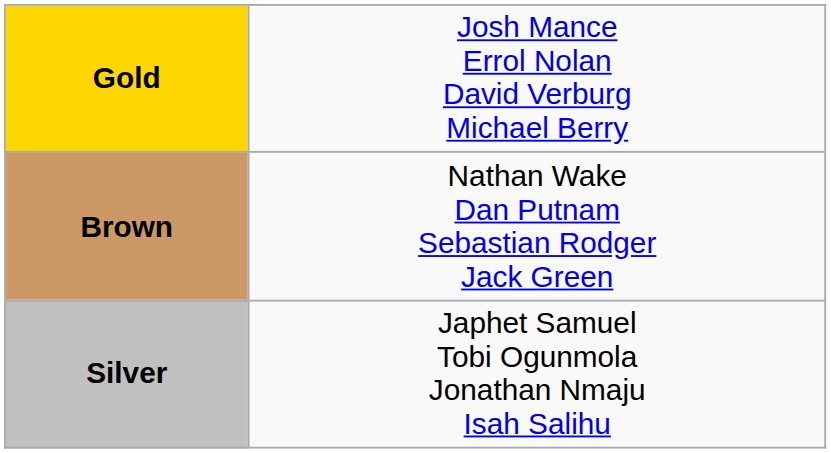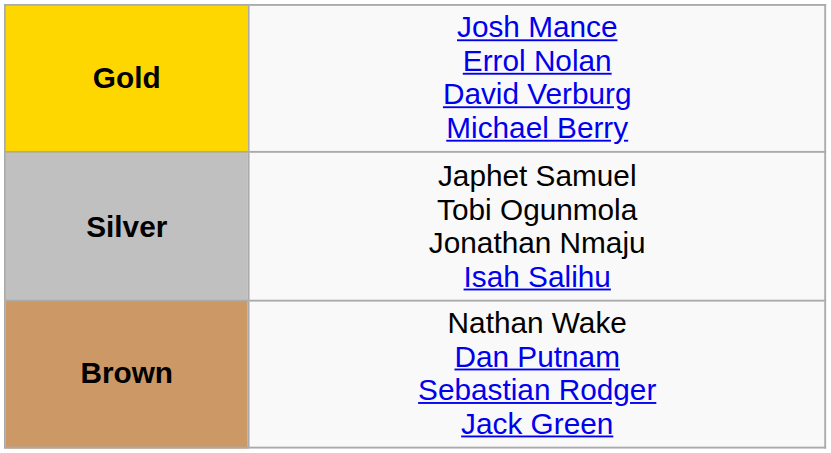rows swapped: Silver <-> Brown
